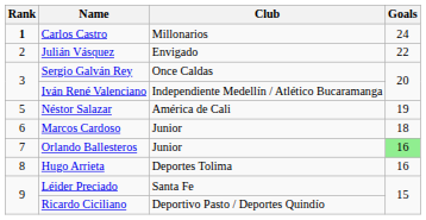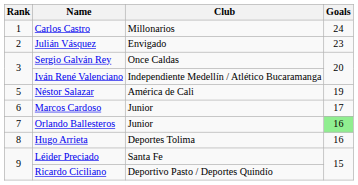Carlos Castro | Rank: bold -> normal
Julián Vásquez | Goals: 22 -> 23
Marcos Cardoso | Goals: 18 -> 17
